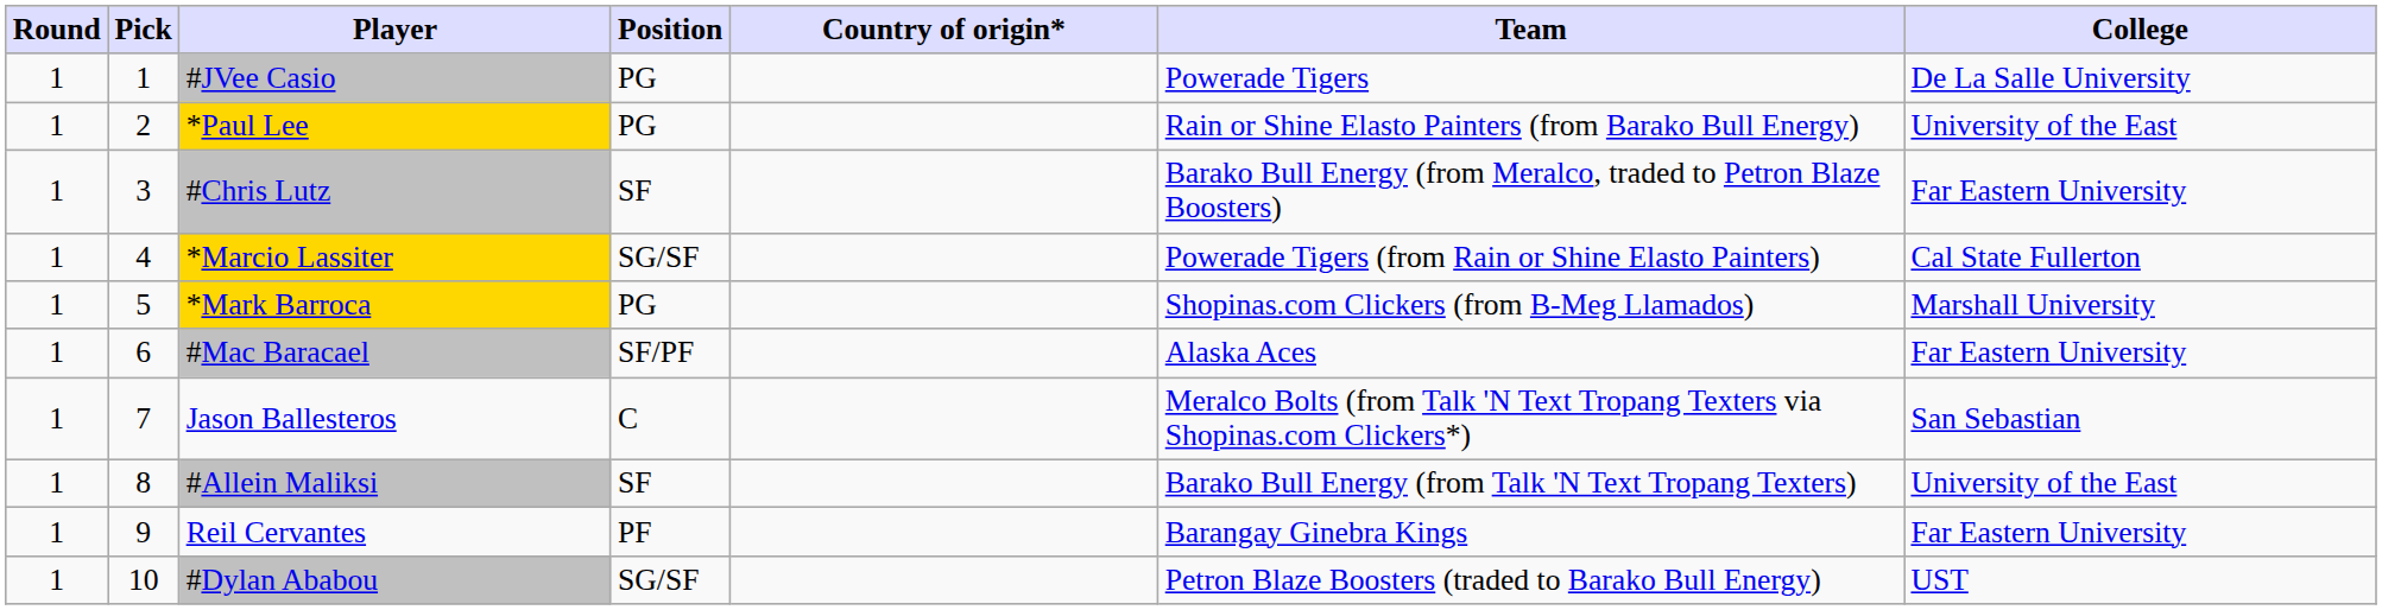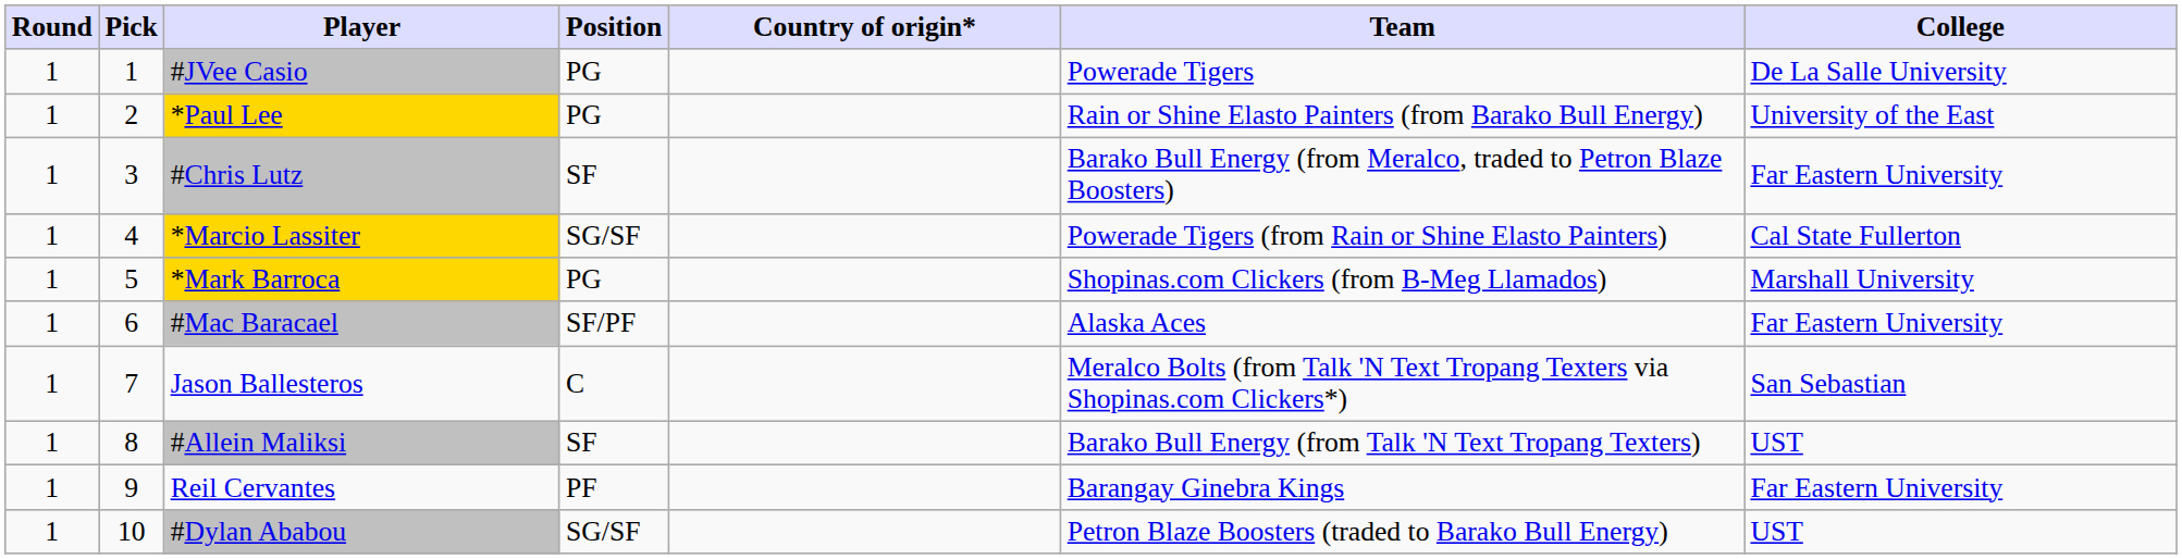#Allein Maliksi | College: University of the East -> UST
